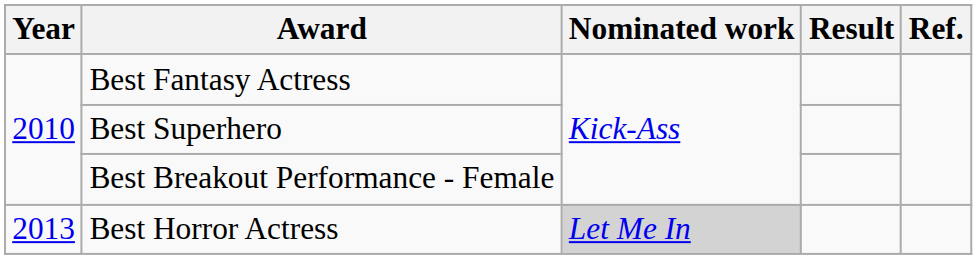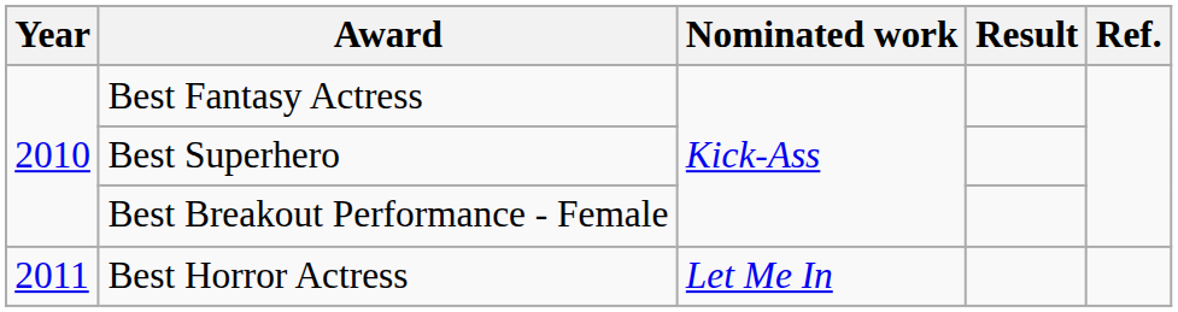Best Horror Actress | Year: 2013 -> 2011
Best Horror Actress | Nominated work: lightgrey background -> no background
